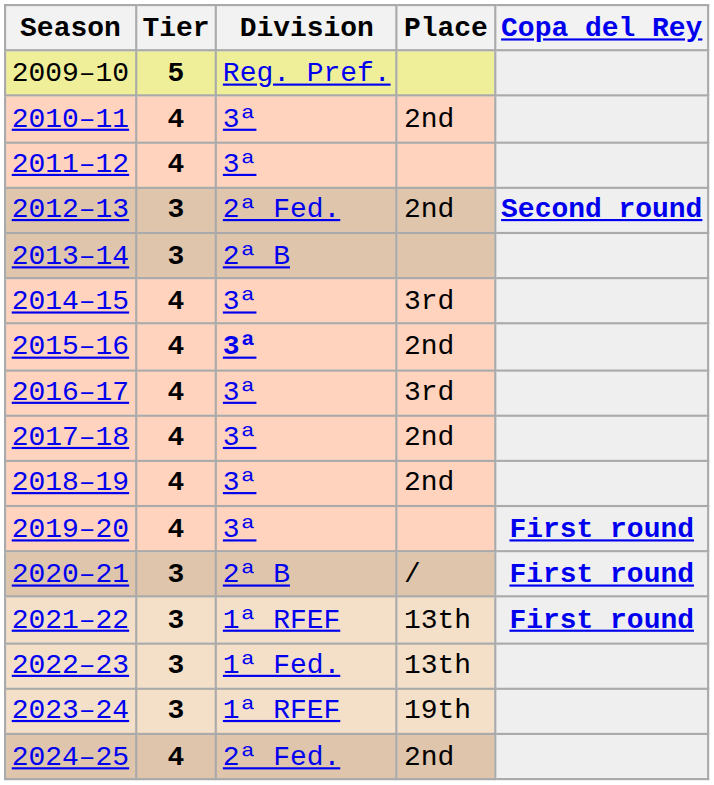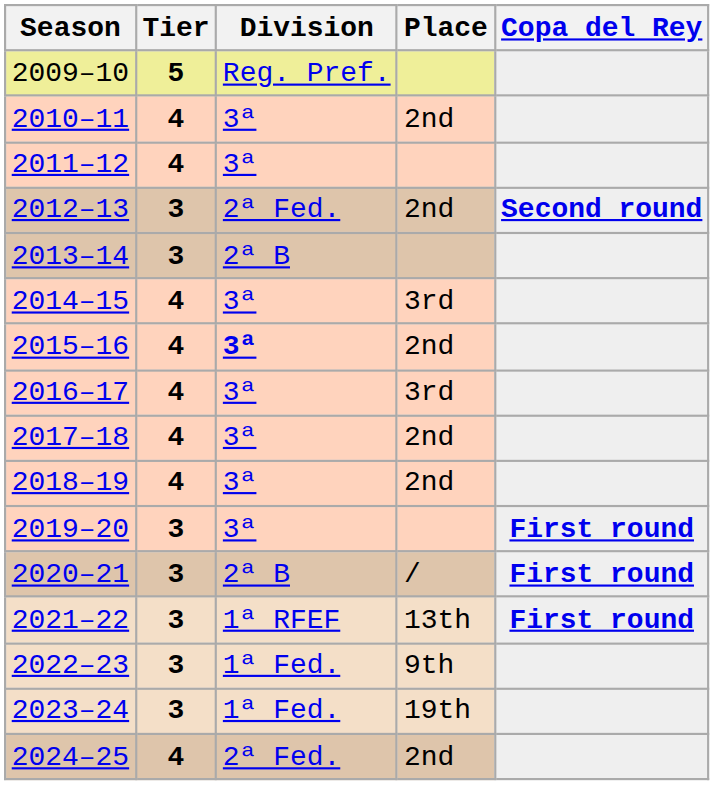2019–20 | Tier: 4 -> 3
2022–23 | Place: 13th -> 9th
2023–24 | Division: 1ª RFEF -> 1ª Fed.
